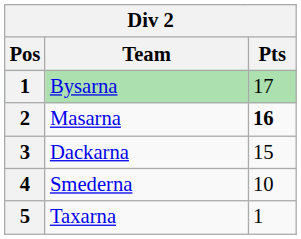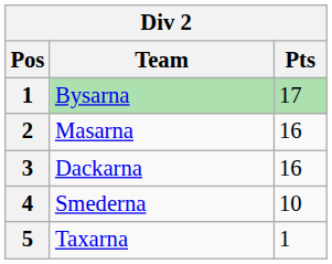Masarna | Pts: bold -> normal
Dackarna | Pts: 15 -> 16
